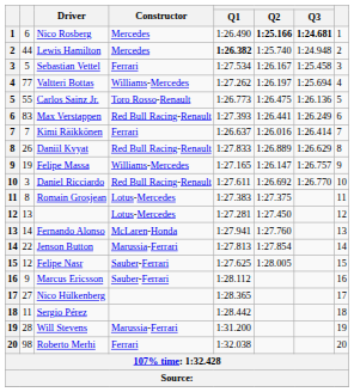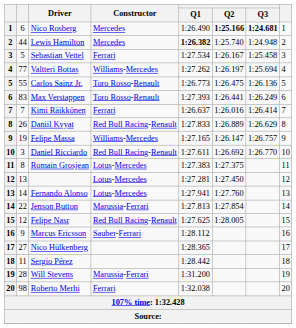Max Verstappen | Constructor: Red Bull Racing-Renault -> Toro Rosso-Renault
Fernando Alonso | Constructor: McLaren-Honda -> Lotus-Mercedes
Felipe Nasr | Constructor: Sauber-Ferrari -> Red Bull Racing-Renault
